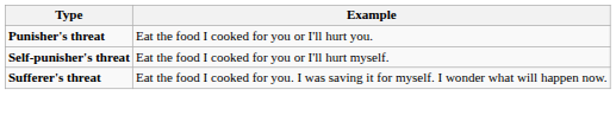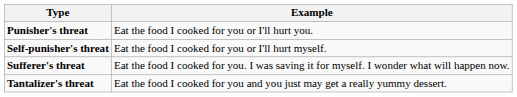+ row: Tantalizer's threat | Eat the food I cooked for you and you just may get a really yummy dessert.
